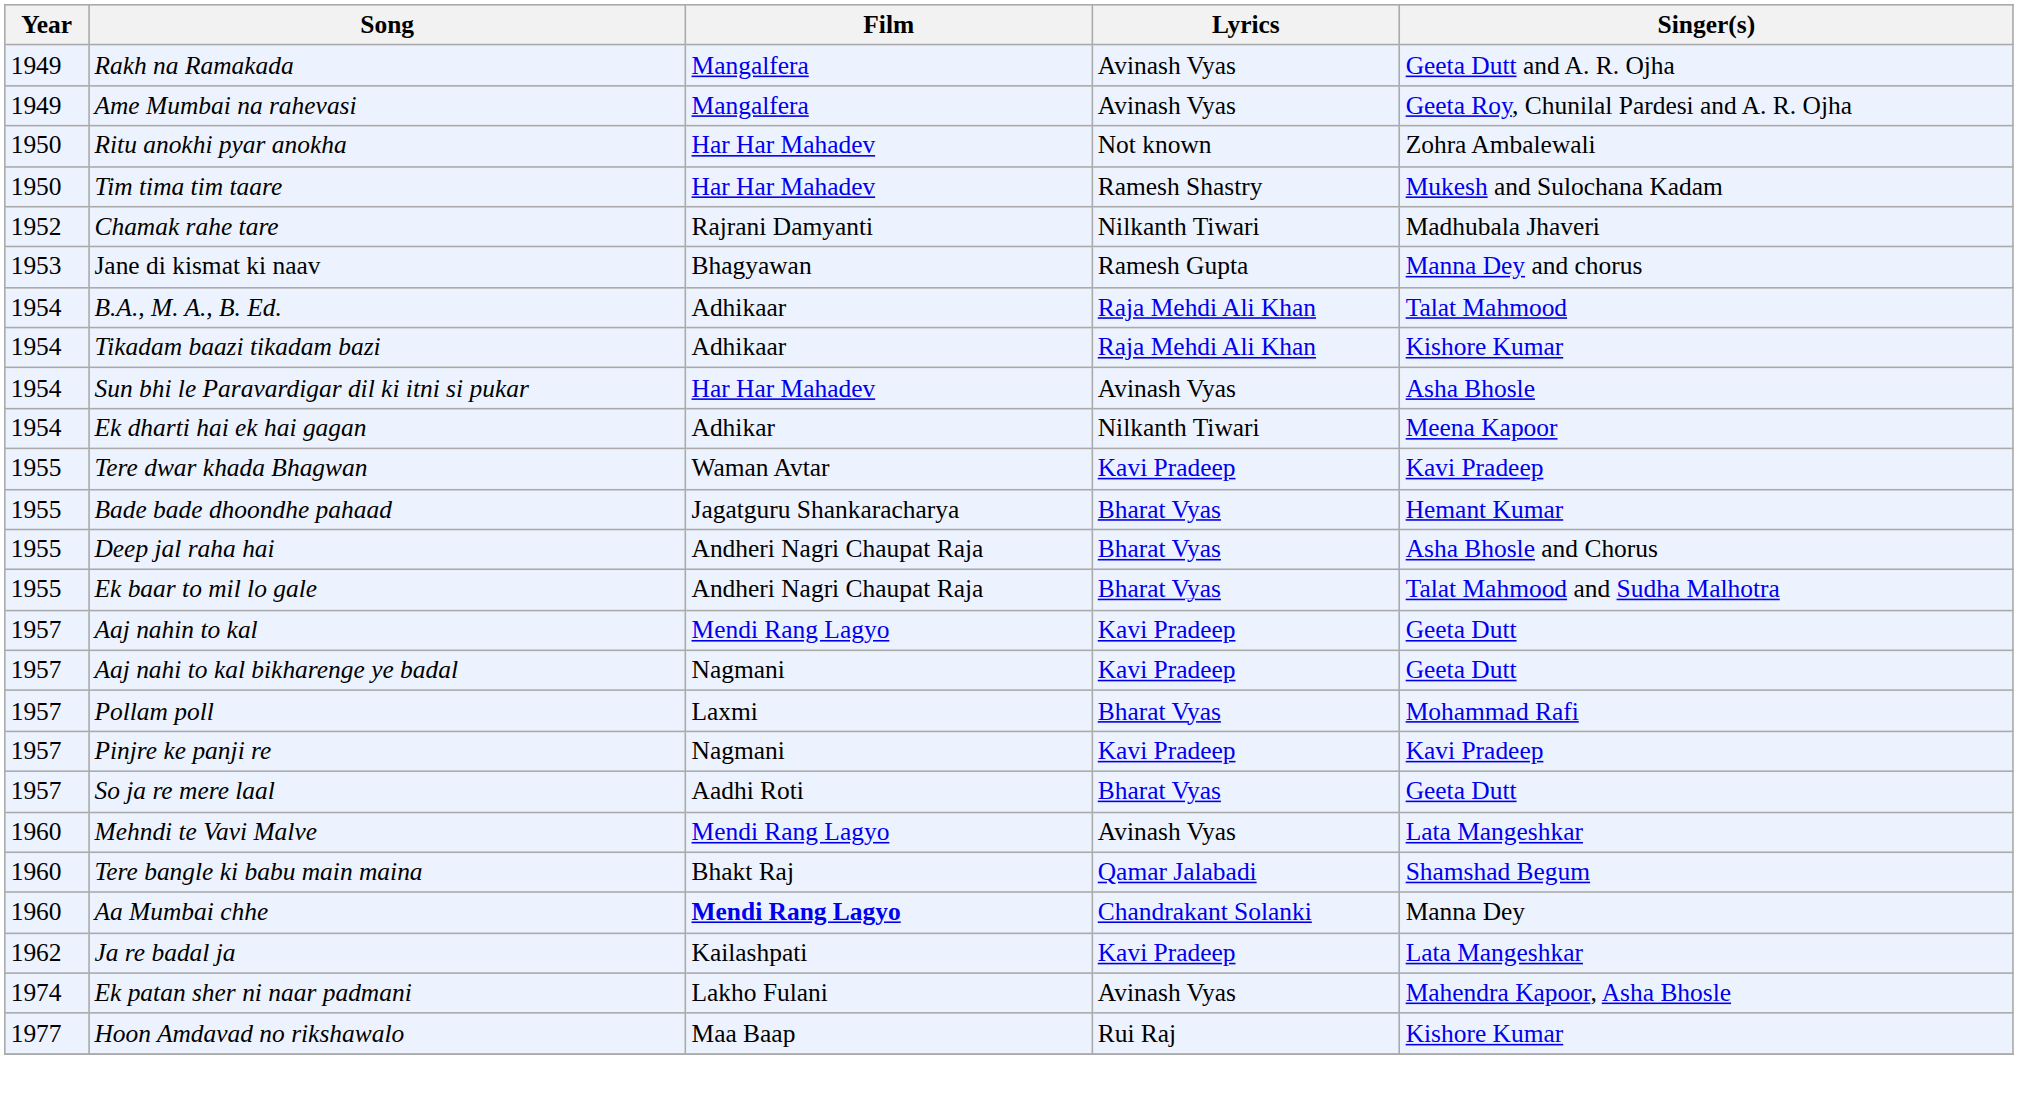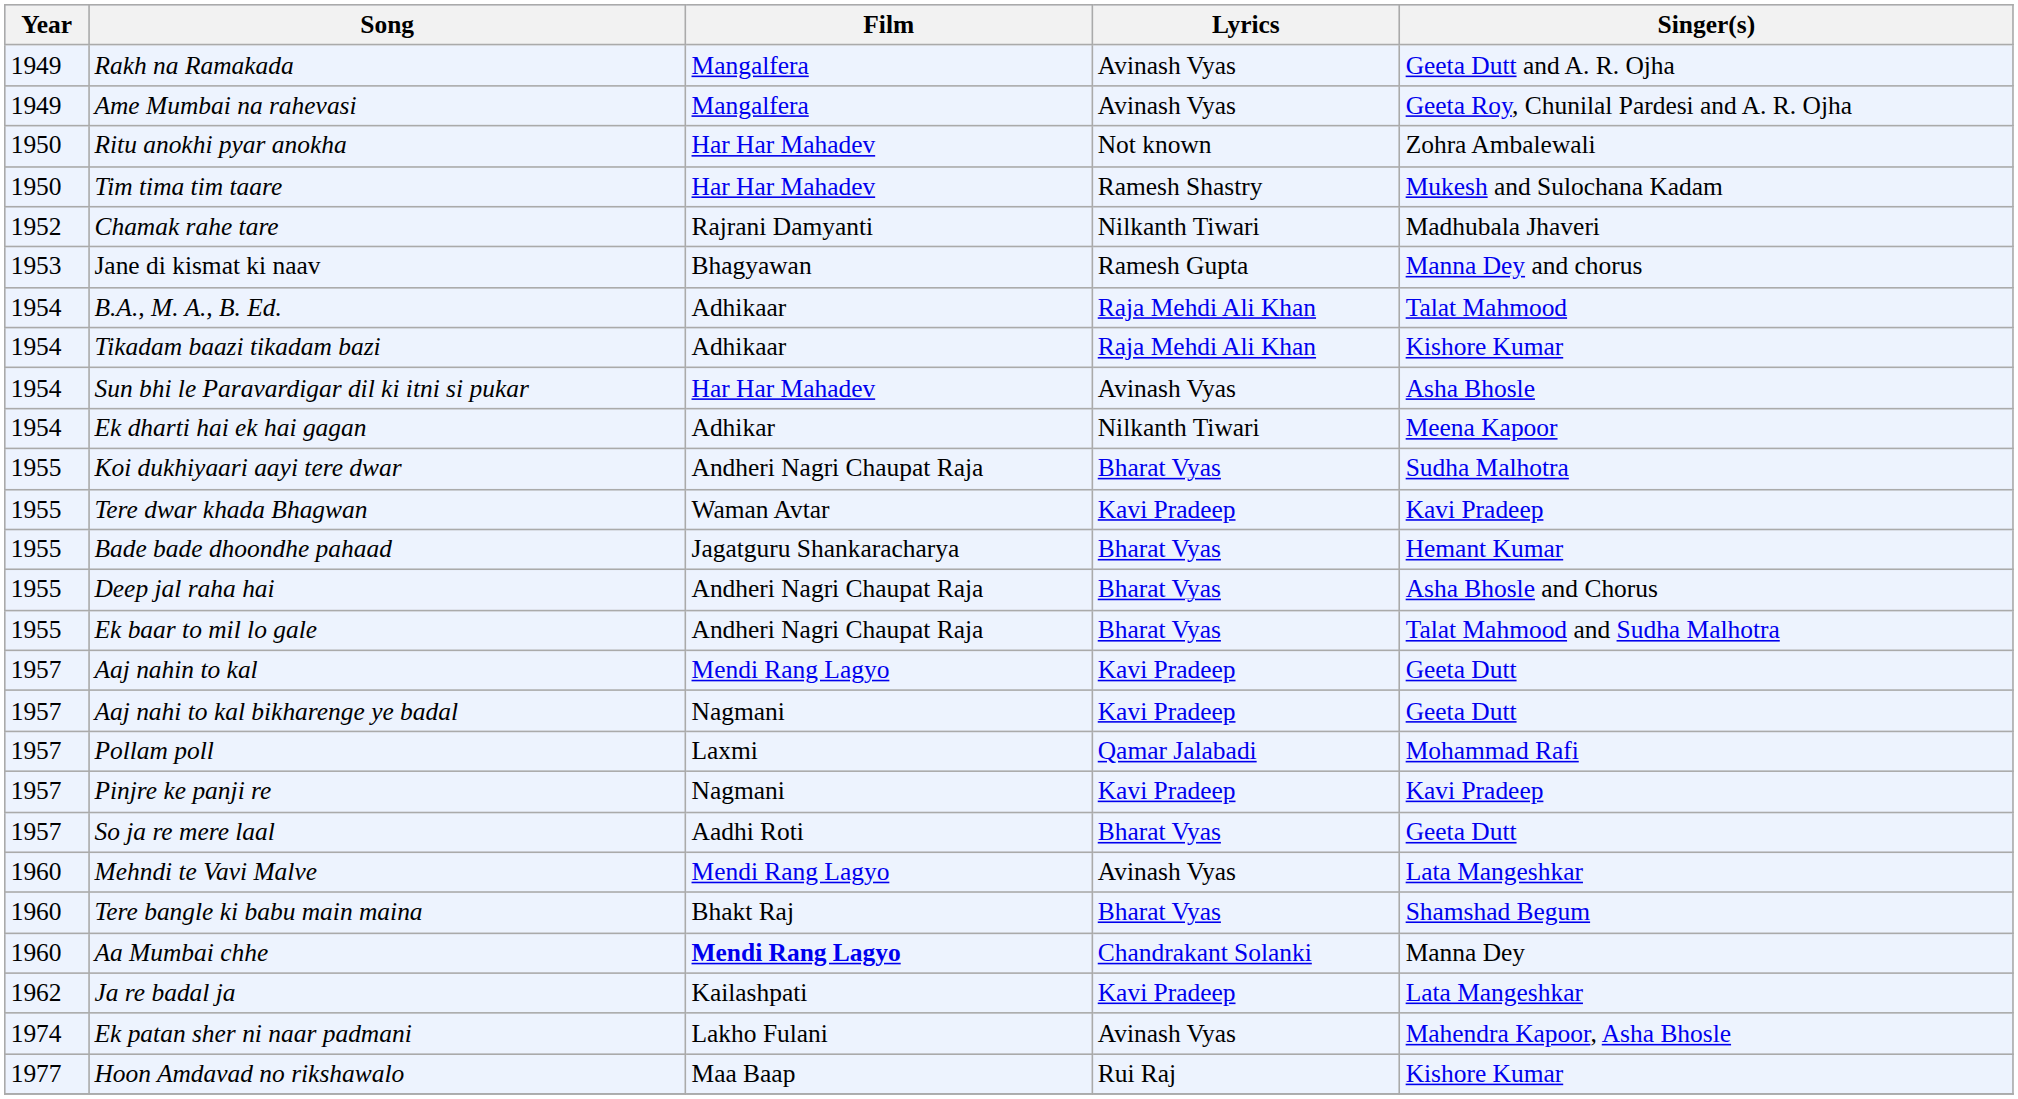+ row: 1955 | Koi dukhiyaari aayi tere dwar | Andheri Nagri Chaupat Raja | Bharat Vyas | Sudha Malhotra
Pollam poll | Lyrics: Bharat Vyas -> Qamar Jalabadi
Tere bangle ki babu main maina | Lyrics: Qamar Jalabadi -> Bharat Vyas
